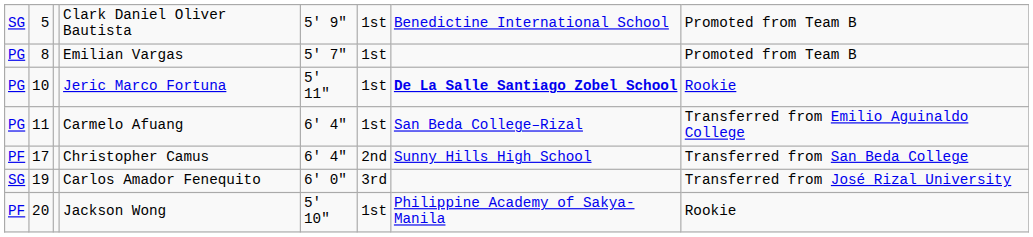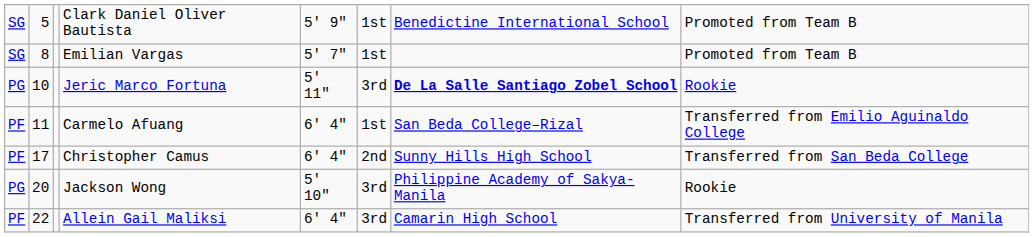Emilian Vargas | column 1: PG -> SG
Jeric Marco Fortuna | column 6: 1st -> 3rd
Carmelo Afuang | column 1: PG -> PF
- row: SG | 19 | Carlos Amador Fenequito | 6' 0" | 3rd | Transferred from José Rizal University
Jackson Wong | column 1: PF -> PG
Jackson Wong | column 6: 1st -> 3rd
+ row: PF | 22 | Allein Gail Maliksi | 6' 4" | 3rd | Camarin High School | Transferred from University of Manila
